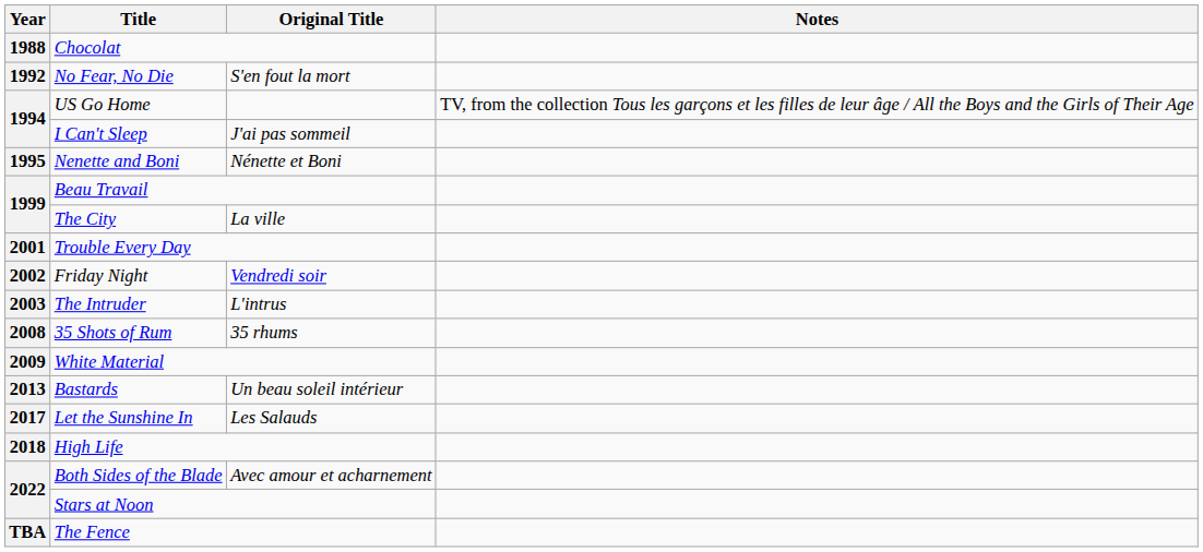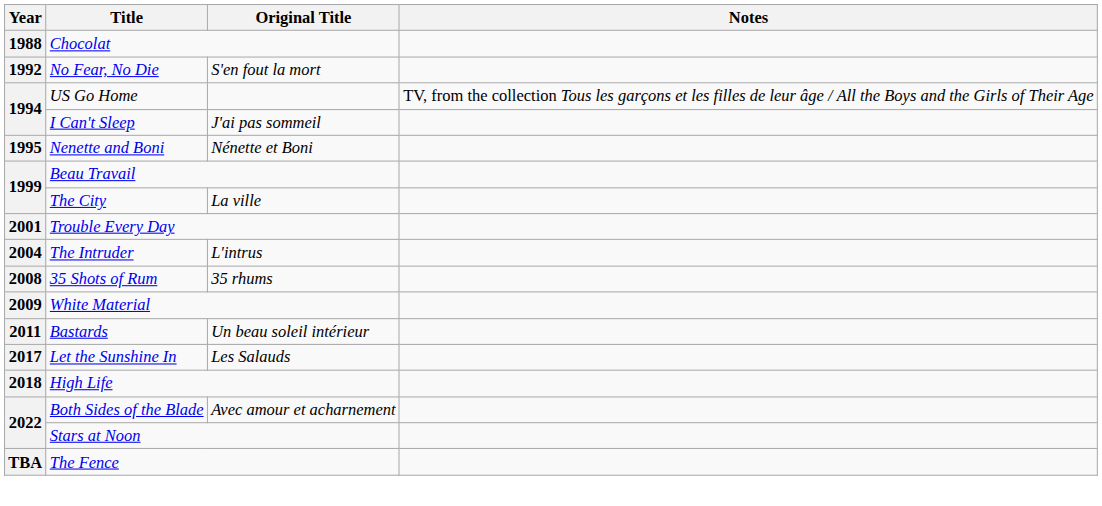- row: 2002 | Friday Night | Vendredi soir
The Intruder | Year: 2003 -> 2004
Bastards | Year: 2013 -> 2011
